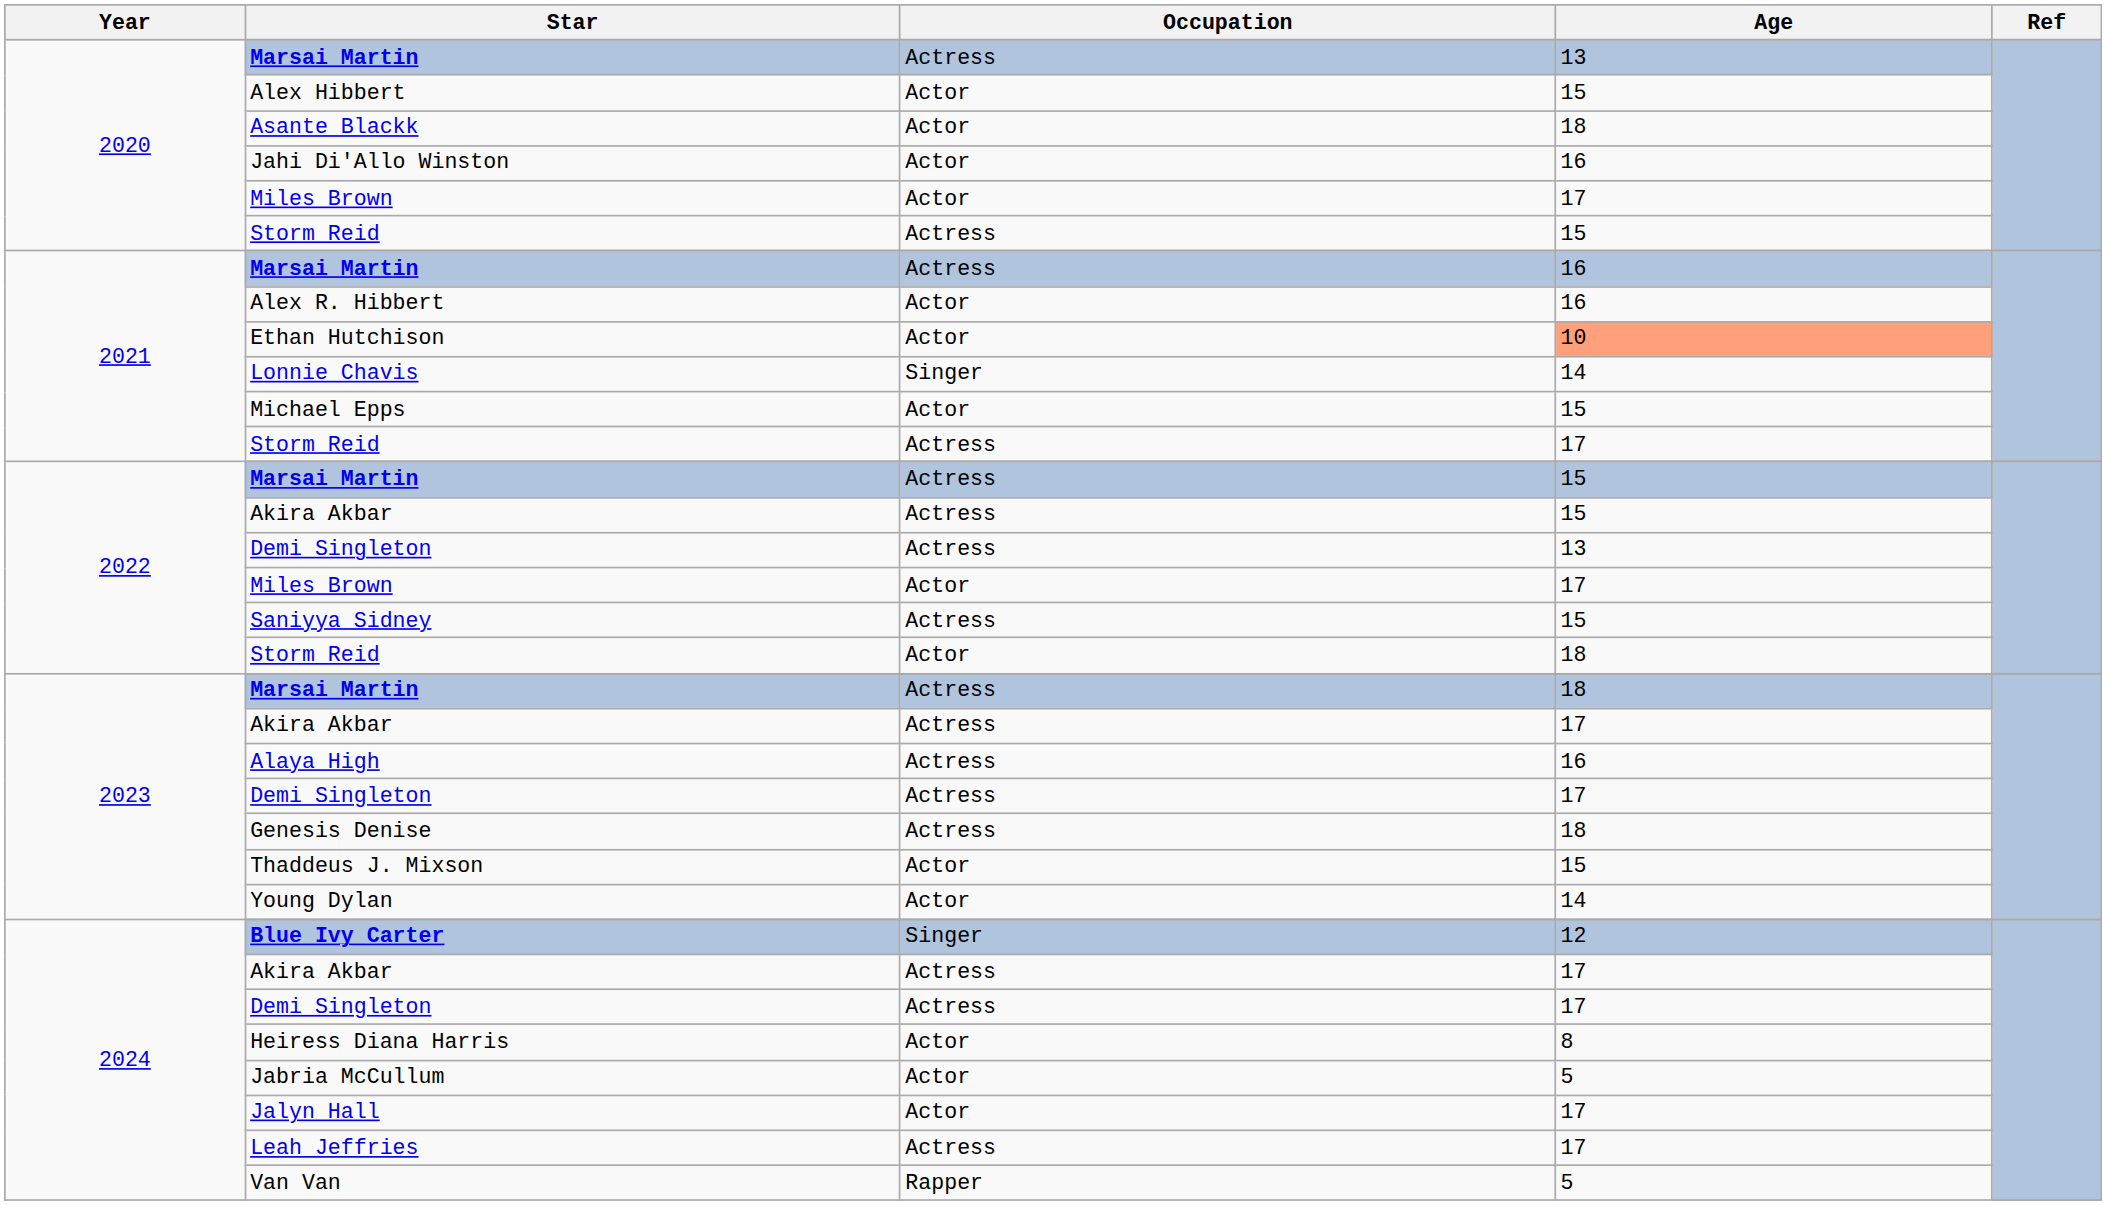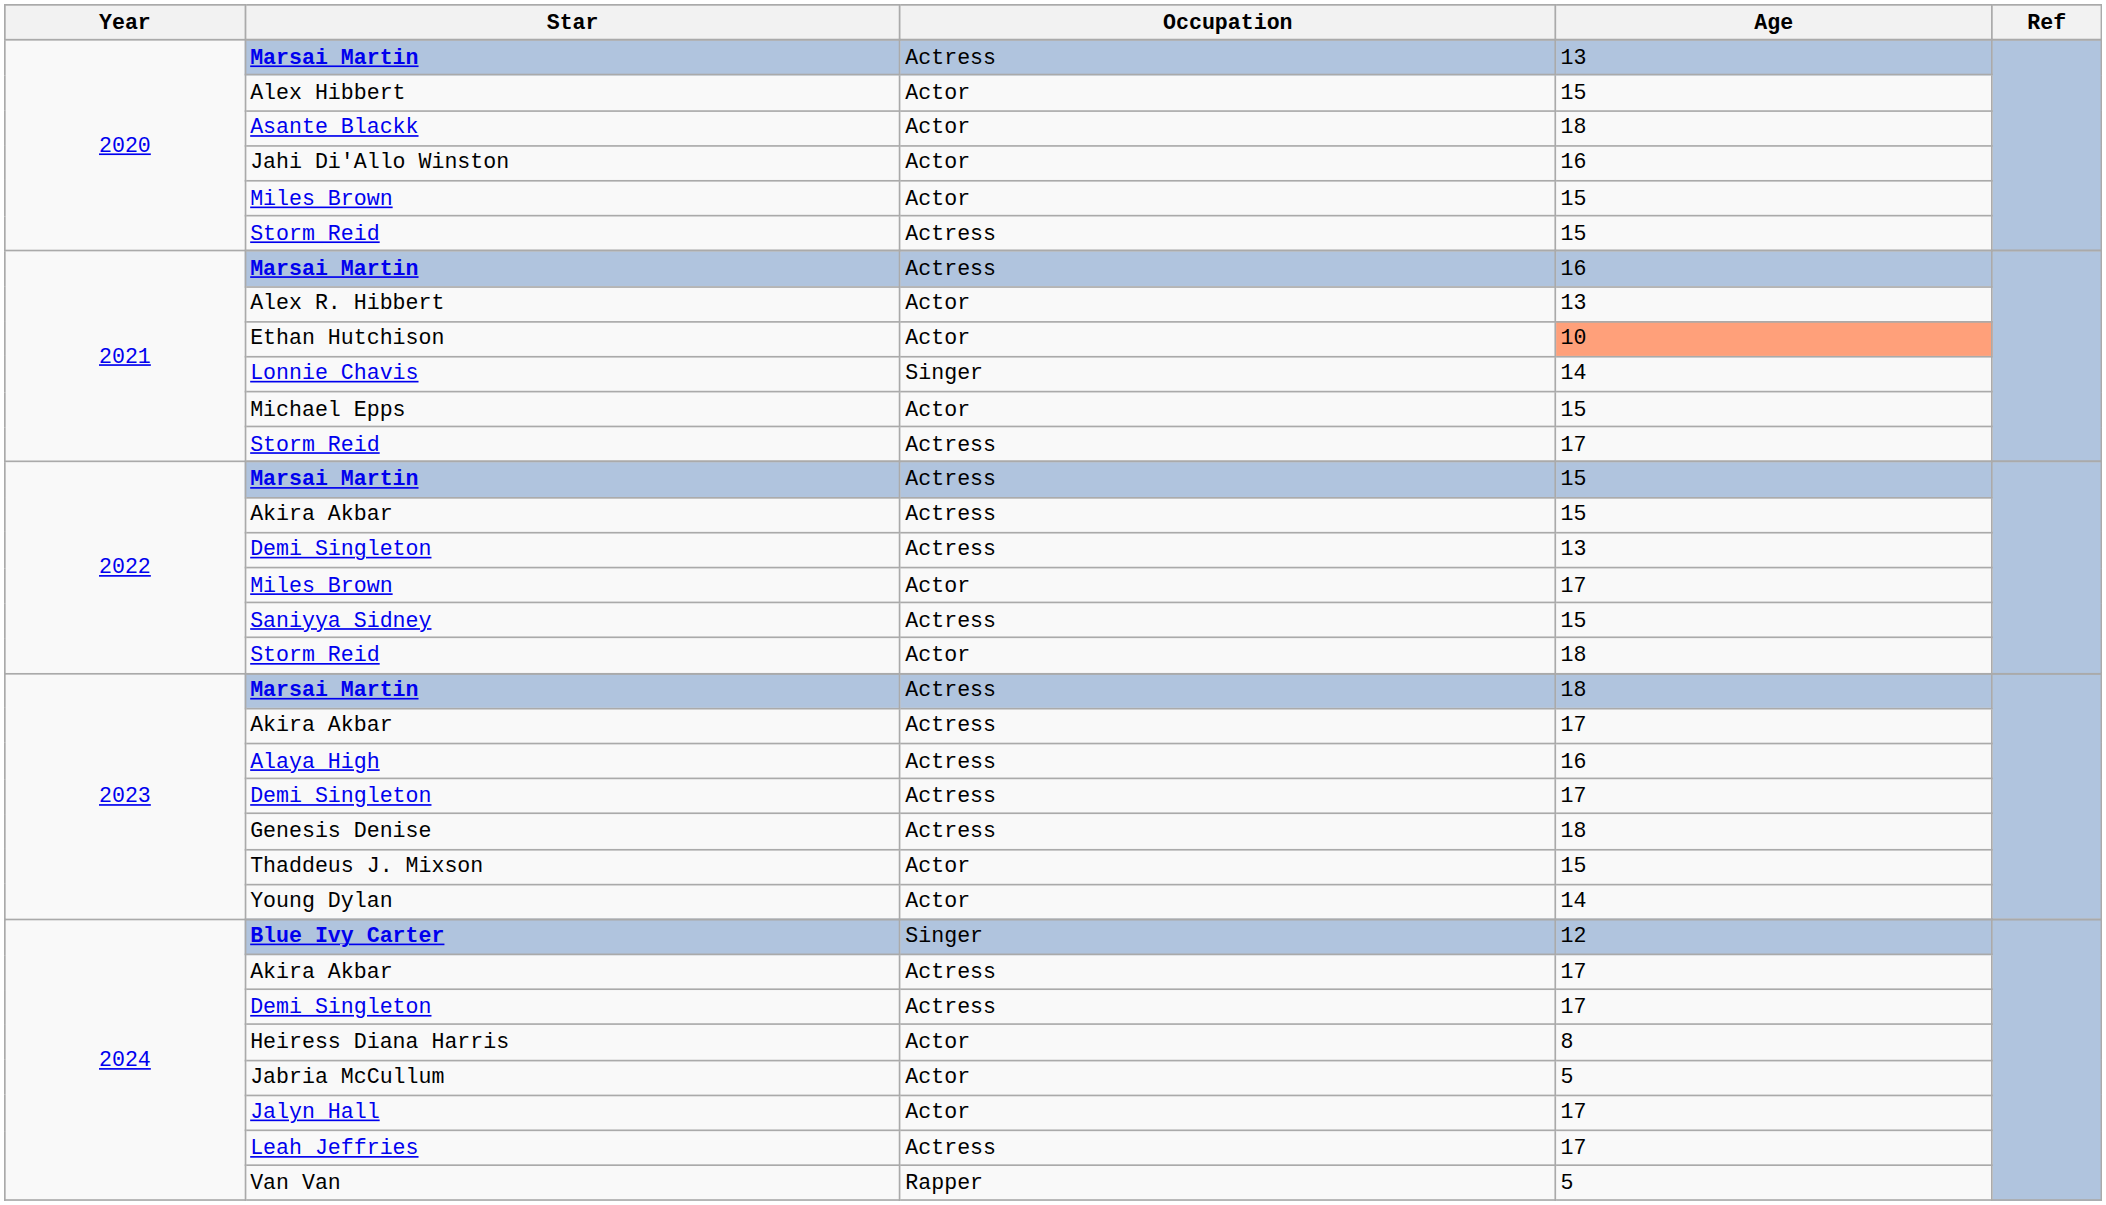2020 / Miles Brown | Age: 17 -> 15
Alex R. Hibbert | Age: 16 -> 13
